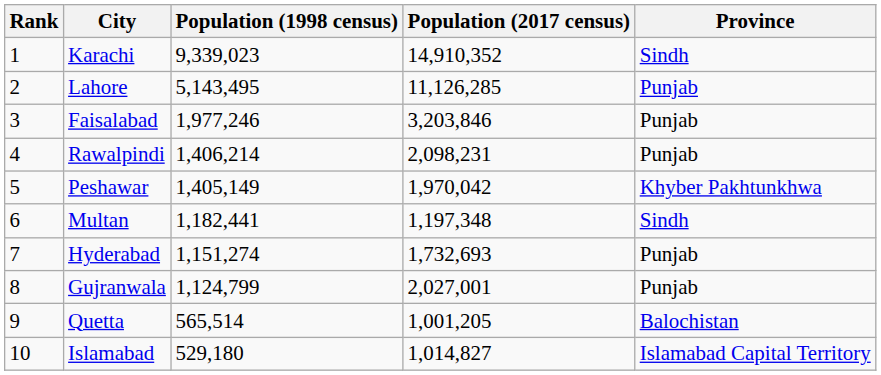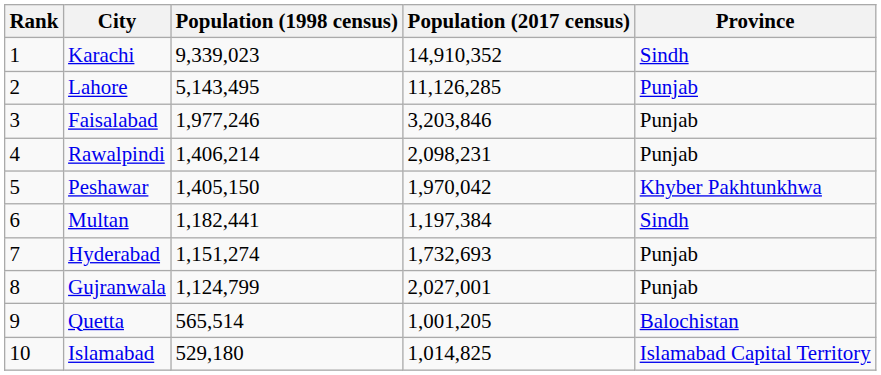Peshawar | Population (1998 census): 1,405,149 -> 1,405,150
Multan | Population (2017 census): 1,197,348 -> 1,197,384
Islamabad | Population (2017 census): 1,014,827 -> 1,014,825
